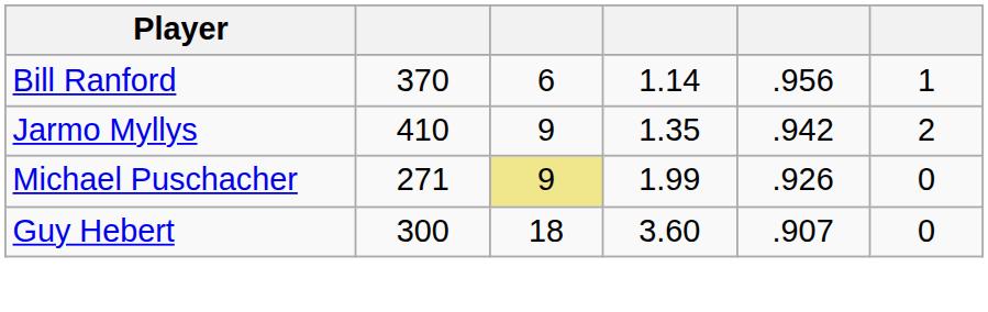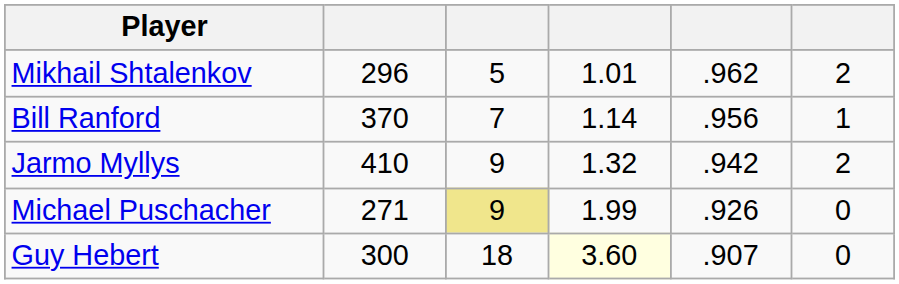+ row: Mikhail Shtalenkov | 296 | 5 | 1.01 | .962 | 2
Bill Ranford | column 3: 6 -> 7
Jarmo Myllys | column 4: 1.35 -> 1.32
Guy Hebert | column 4: no background -> lightyellow background
